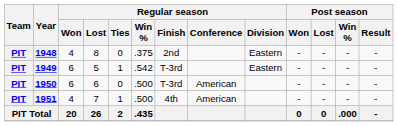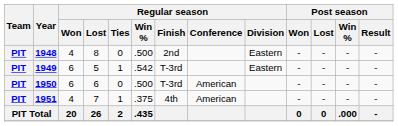1948 | Regular season / Win %: .375 -> .500
1951 | Regular season / Win %: .500 -> .375
